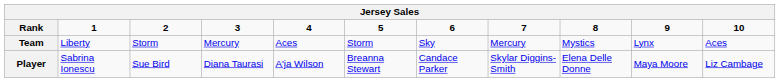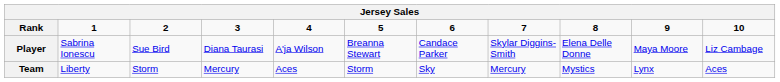rows swapped: Player <-> Team
